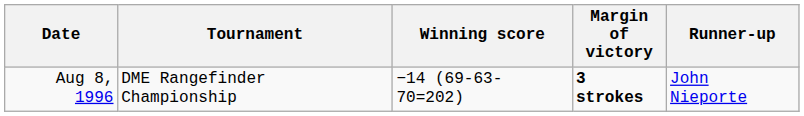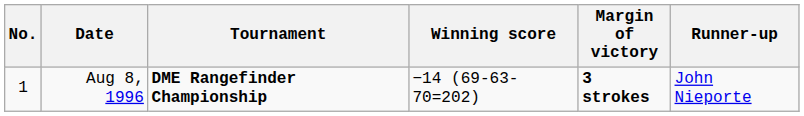+ column: No. | 1
Aug 8, 1996 | Tournament: normal -> bold
